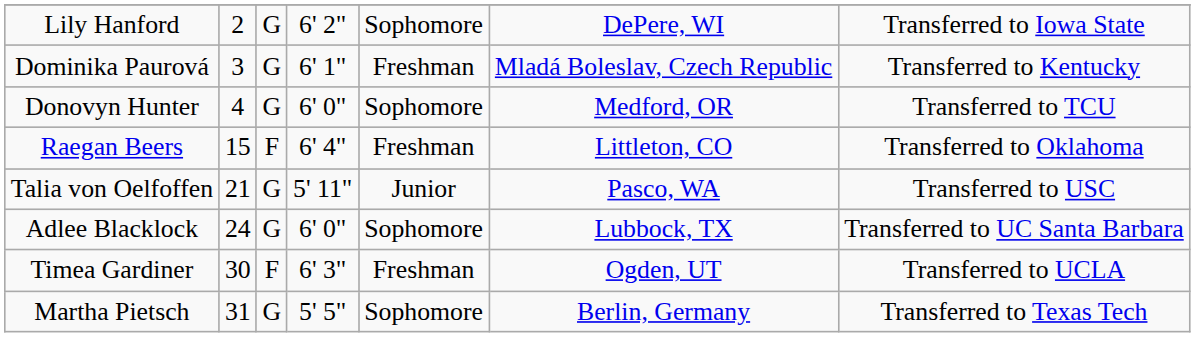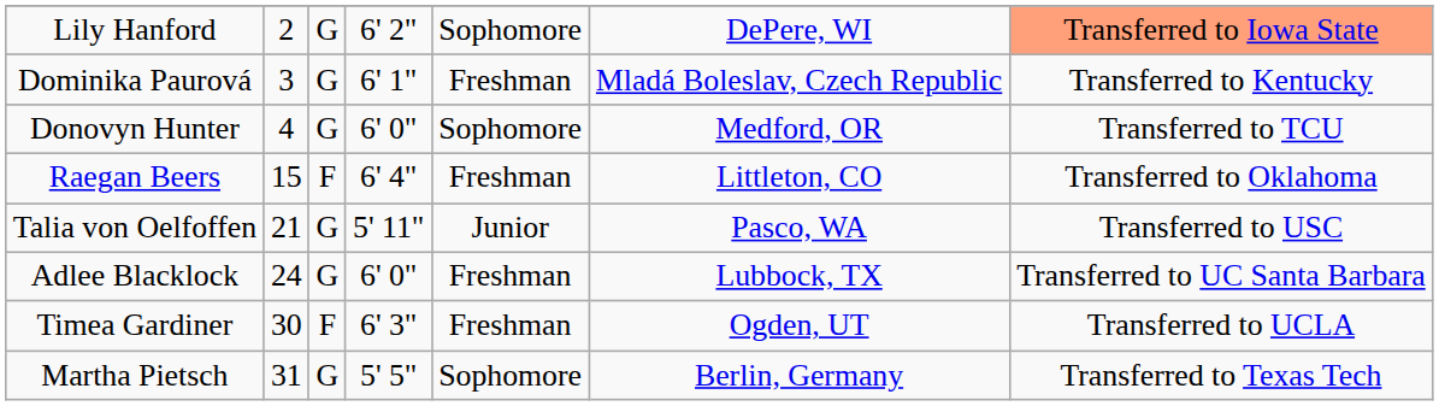Lily Hanford | column 7: no background -> lightsalmon background
Adlee Blacklock | column 5: Sophomore -> Freshman
